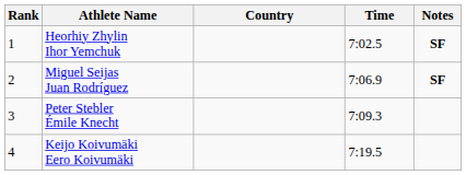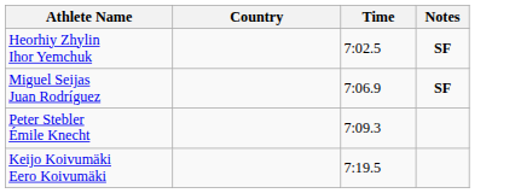- column: Rank | 1 | 2 | 3 | 4
